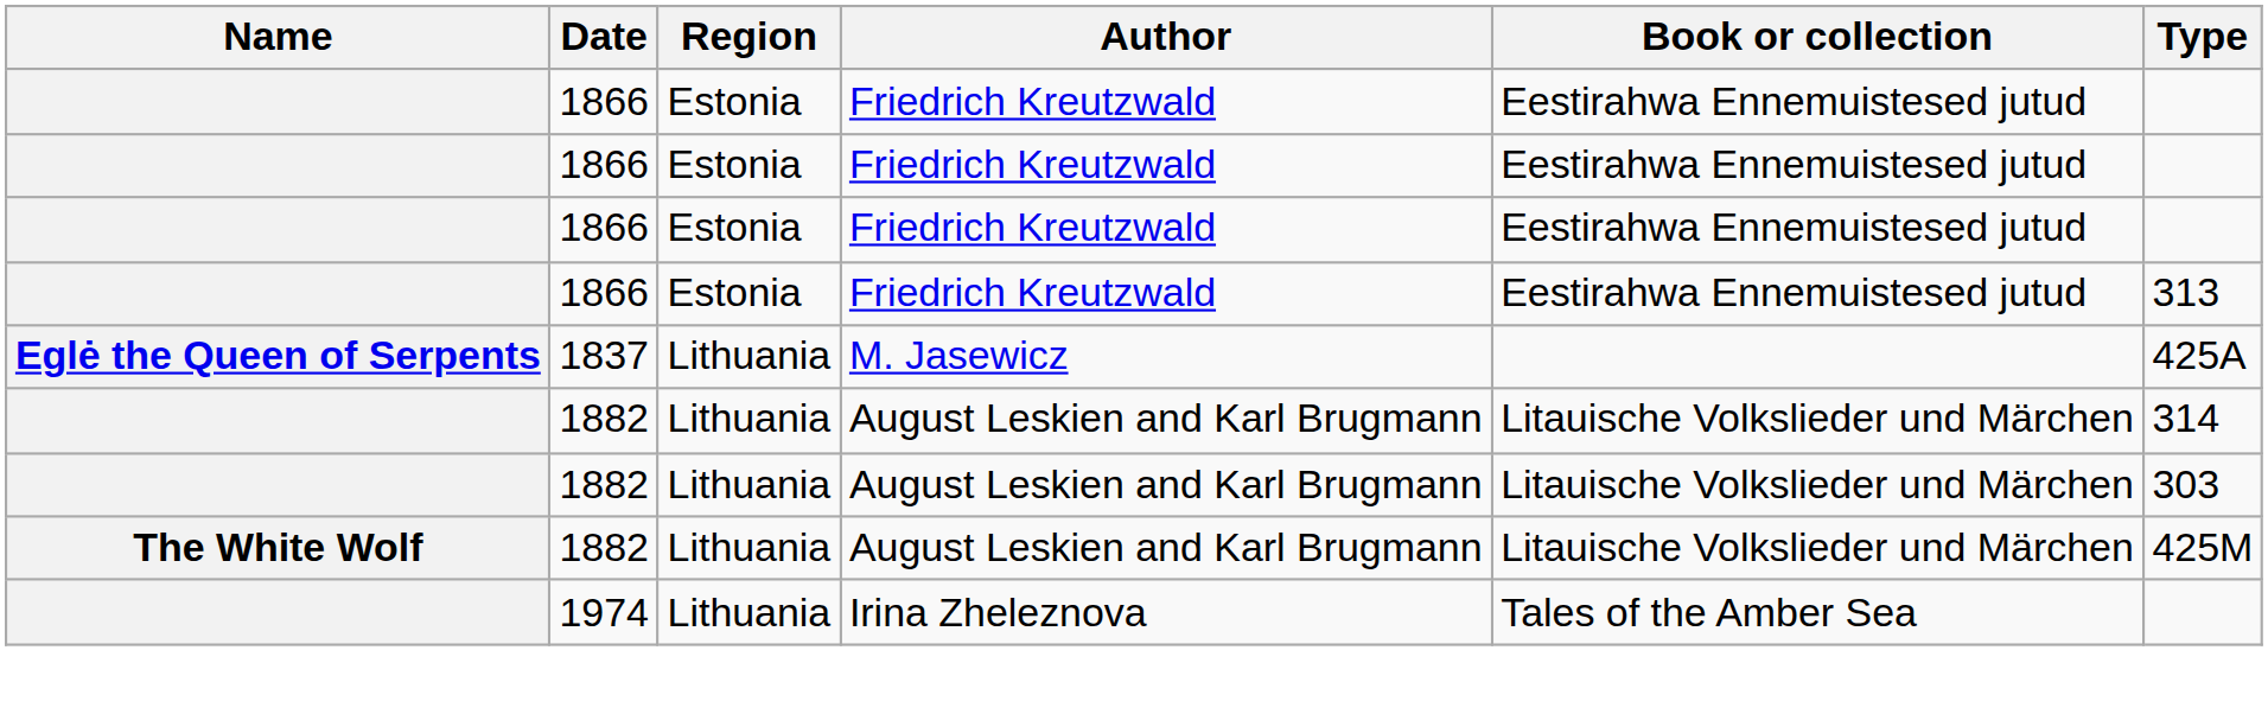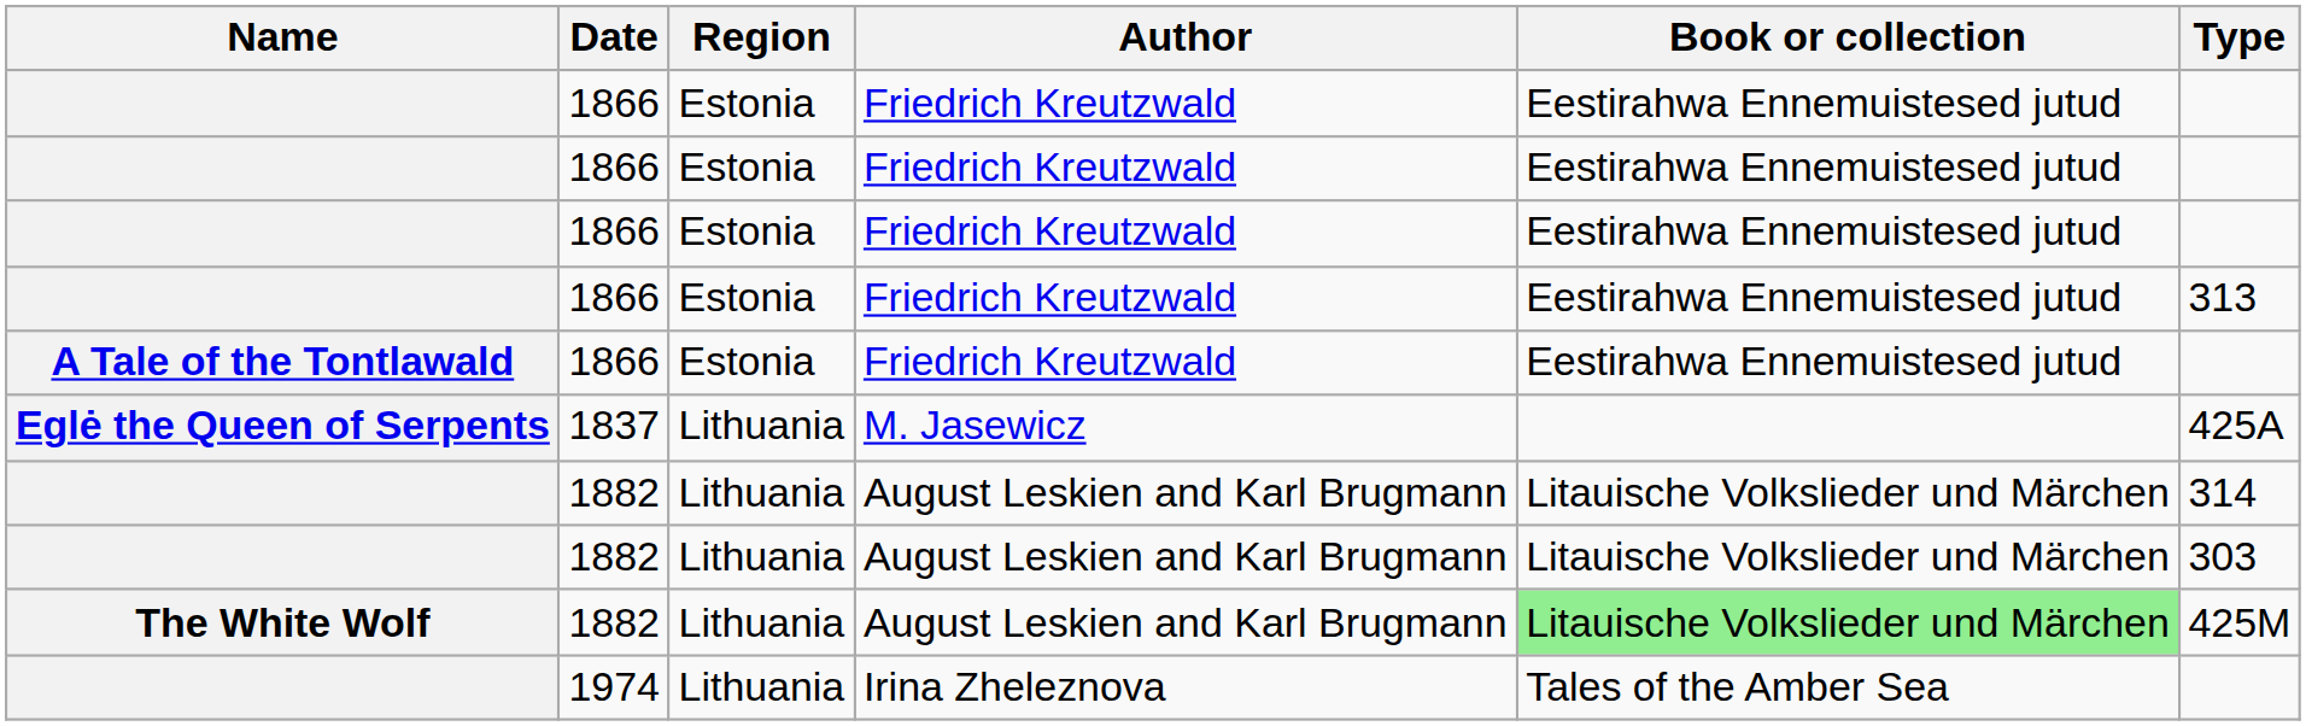+ row: A Tale of the Tontlawald | 1866 | Estonia | Friedrich Kreutzwald | Eestirahwa Ennemuistesed jutud
The White Wolf | Book or collection: no background -> lightgreen background
